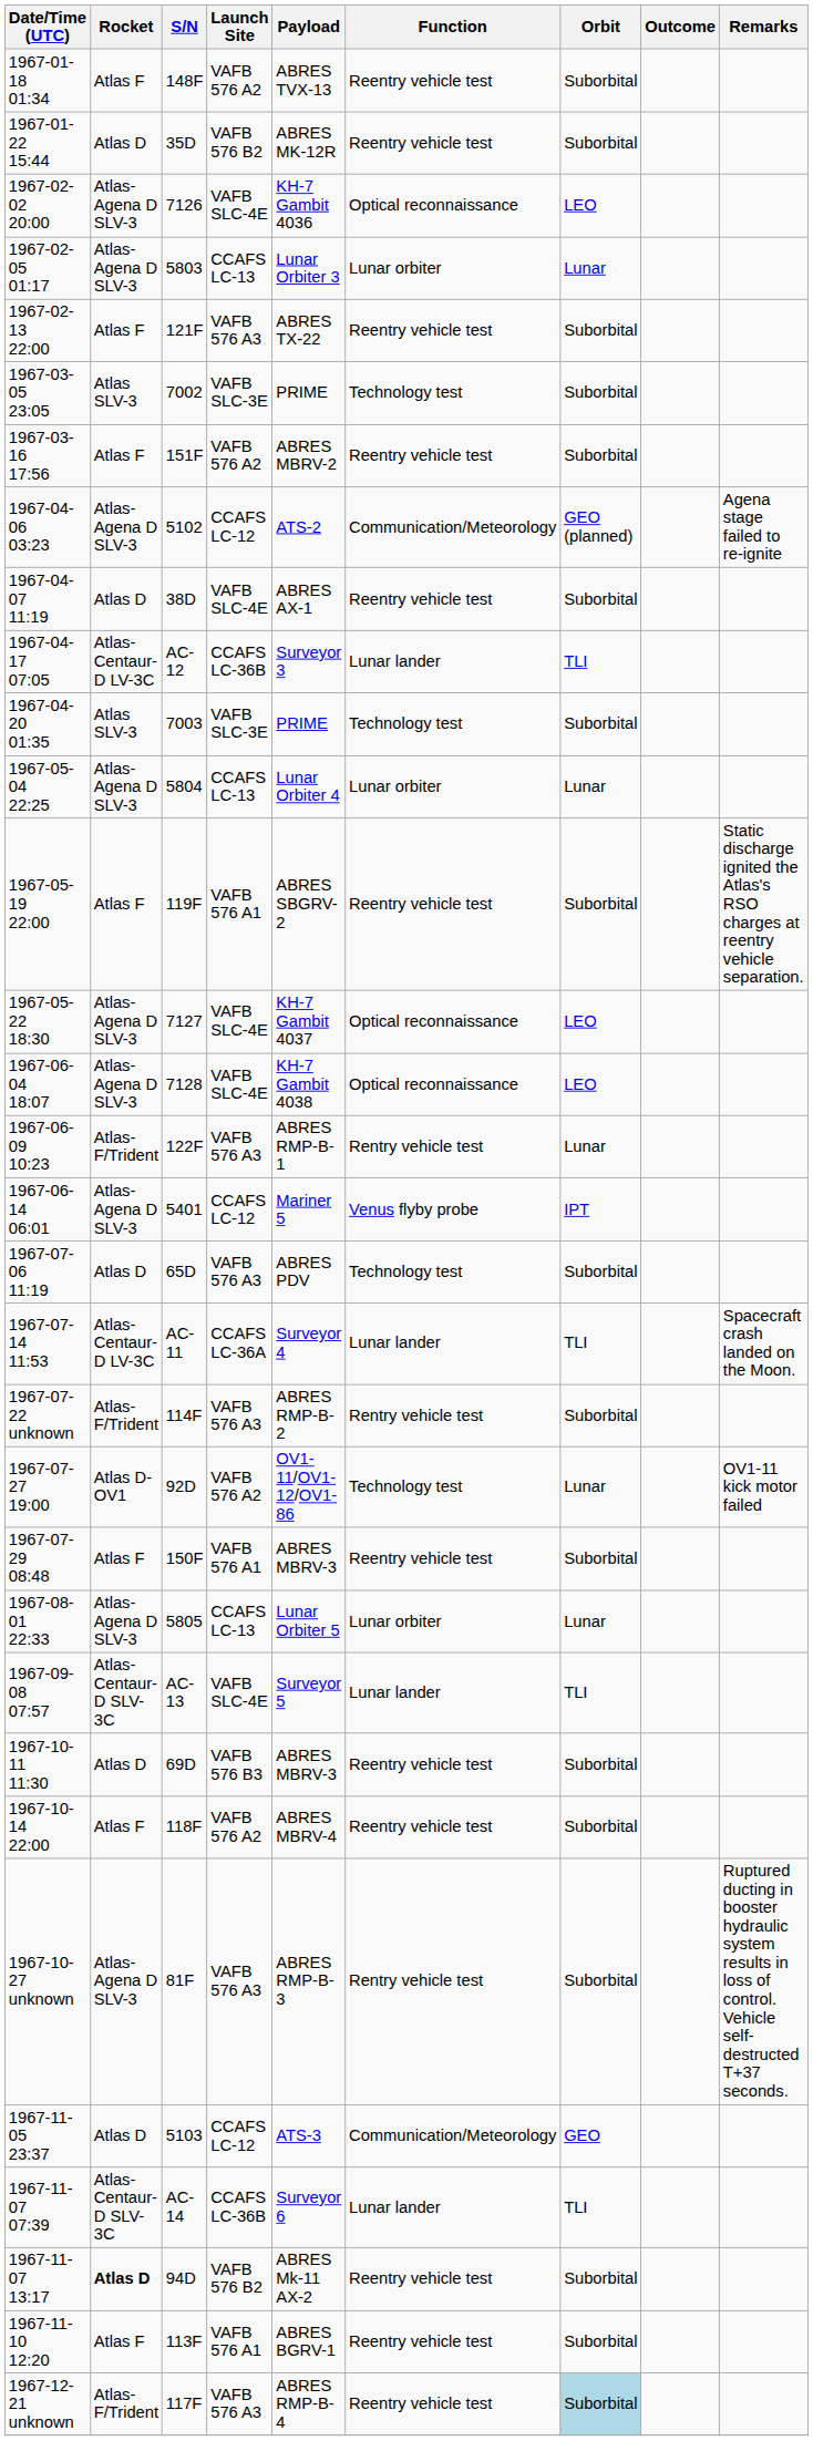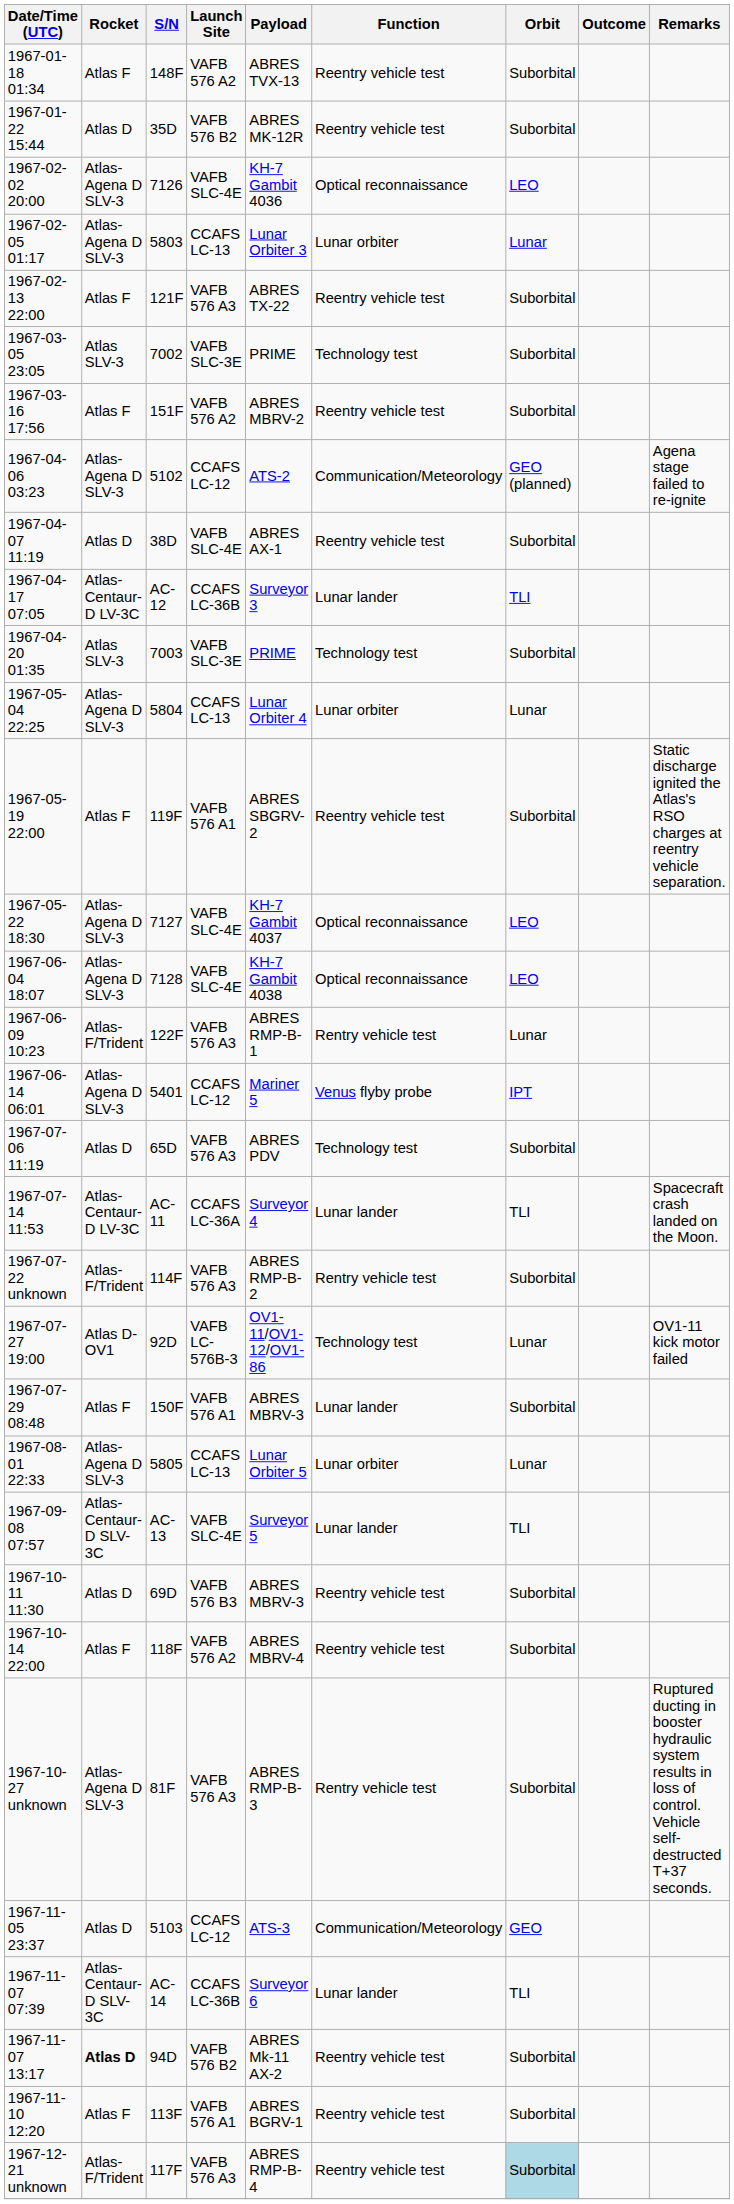1967-07-27 19:00 | Launch Site: VAFB 576 A2 -> VAFB LC-576B-3
1967-07-29 08:48 | Function: Reentry vehicle test -> Lunar lander
